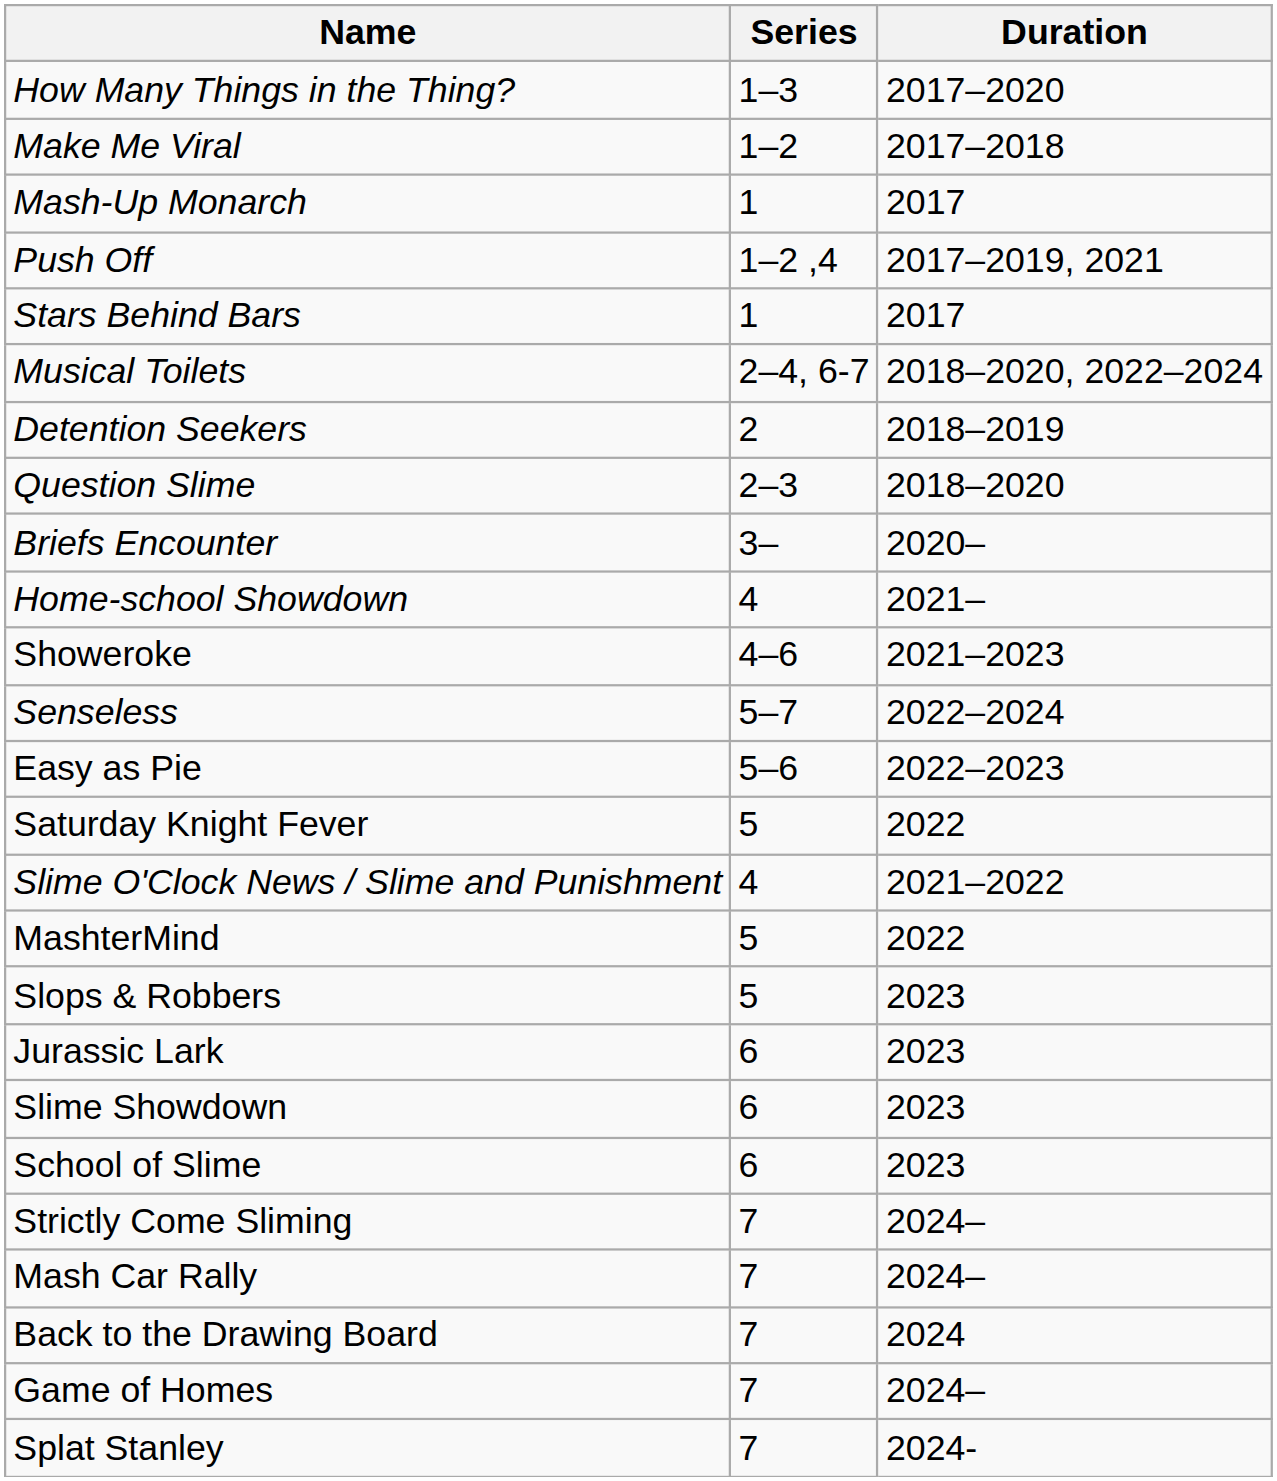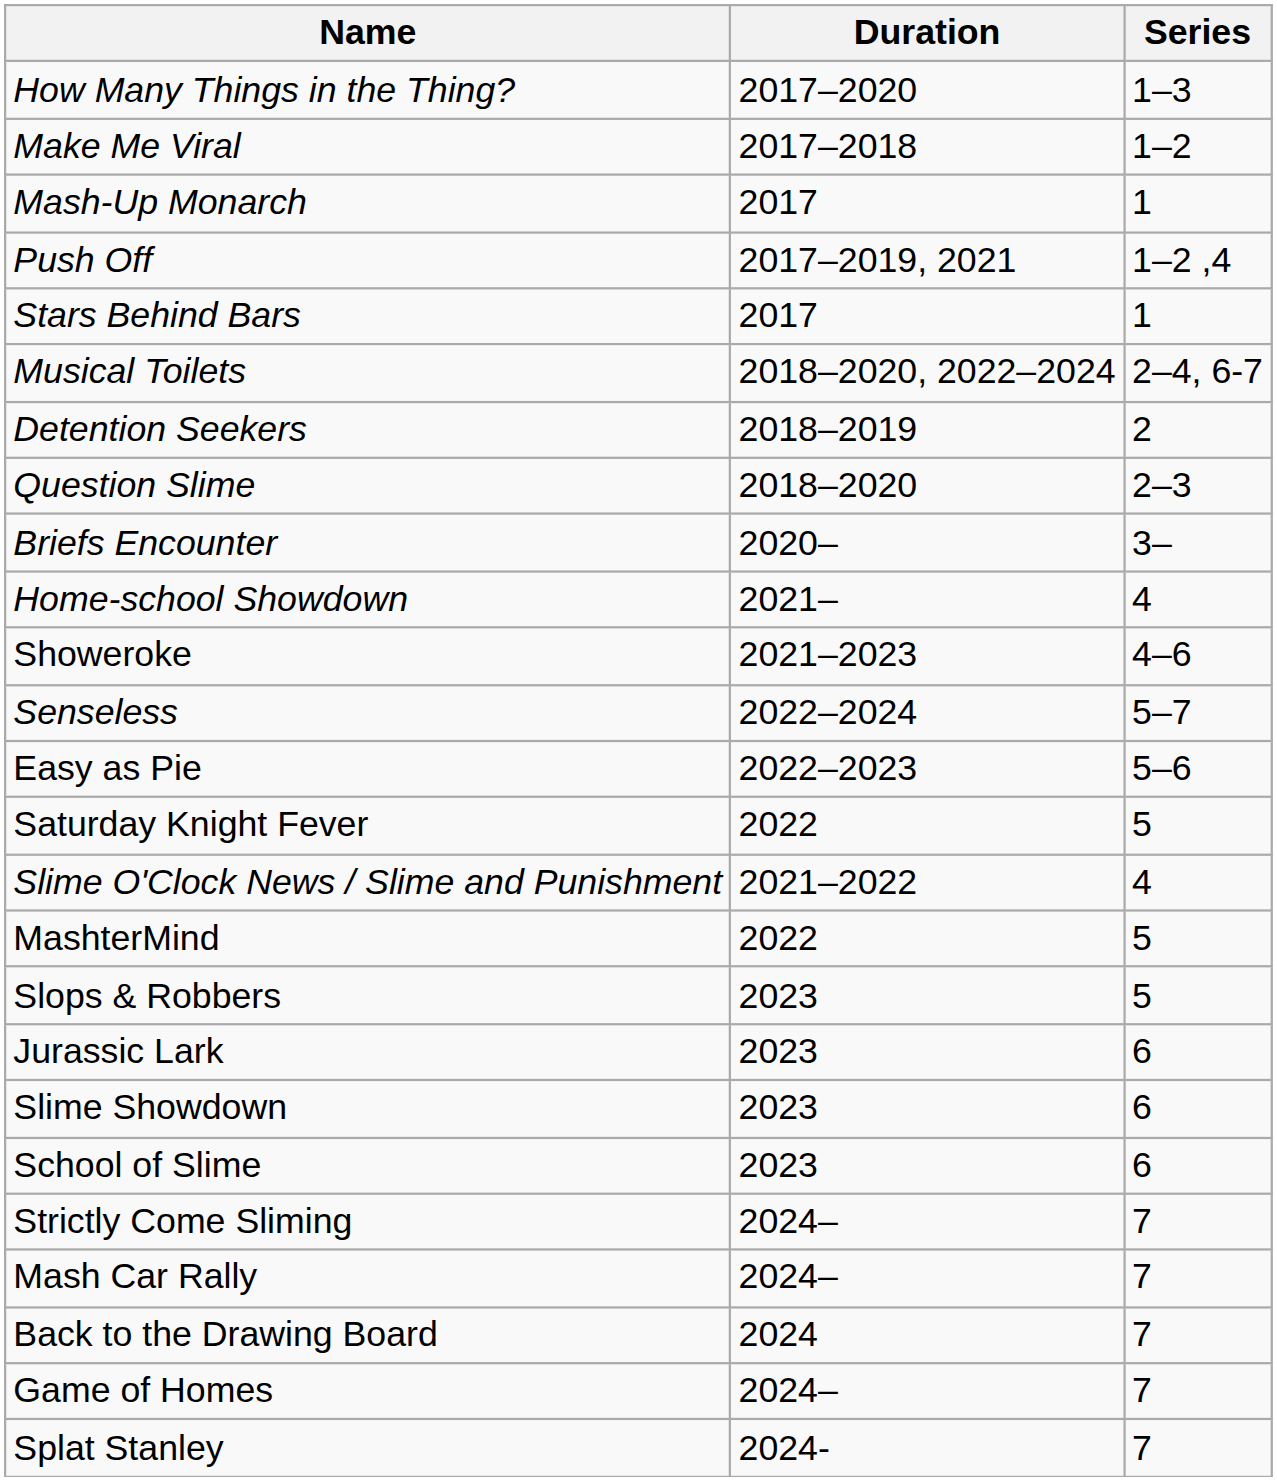columns swapped: Duration <-> Series
